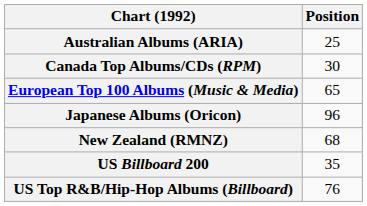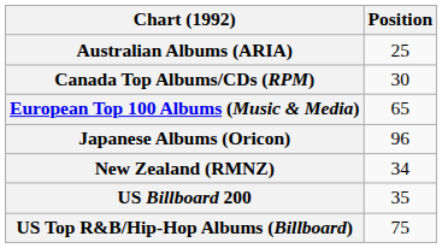New Zealand (RMNZ) | Position: 68 -> 34
US Top R&B/Hip-Hop Albums (Billboard) | Position: 76 -> 75
